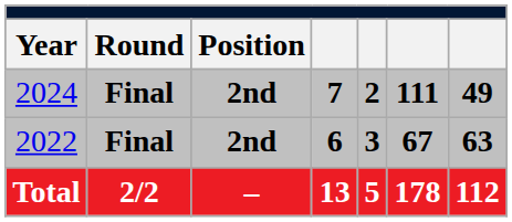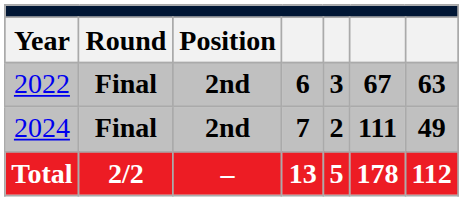rows swapped: 2022 <-> 2024
